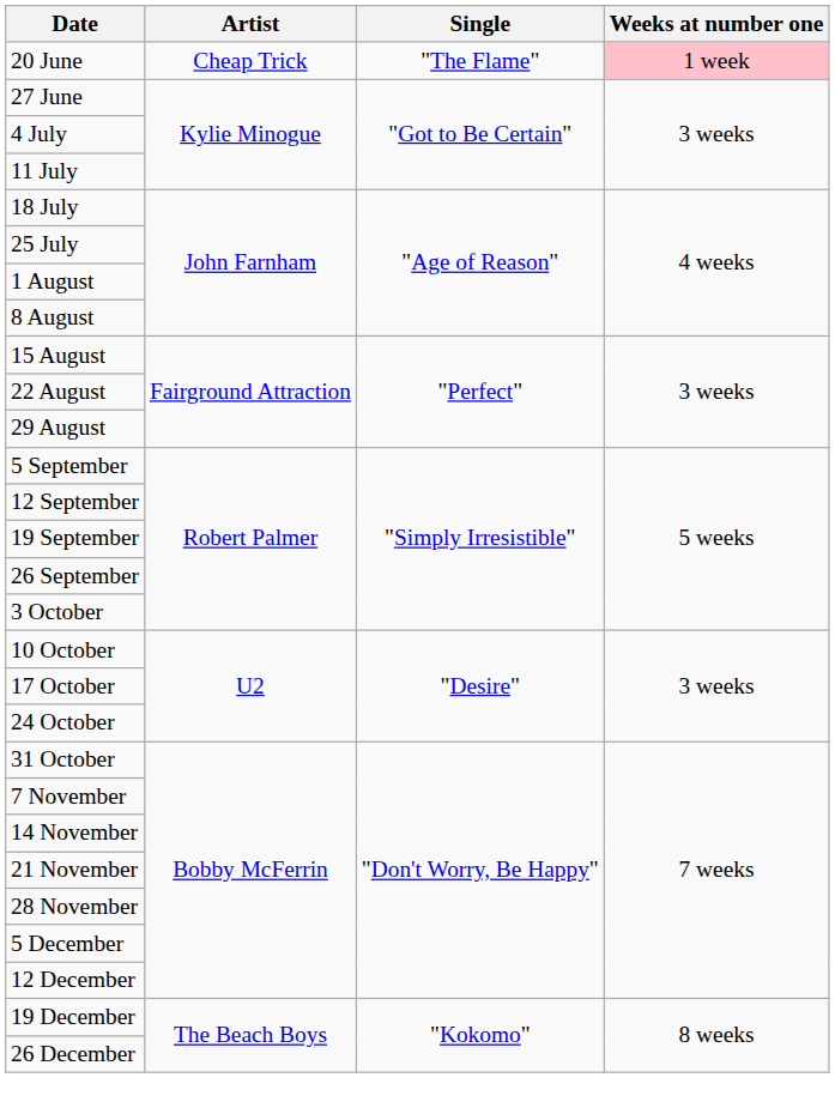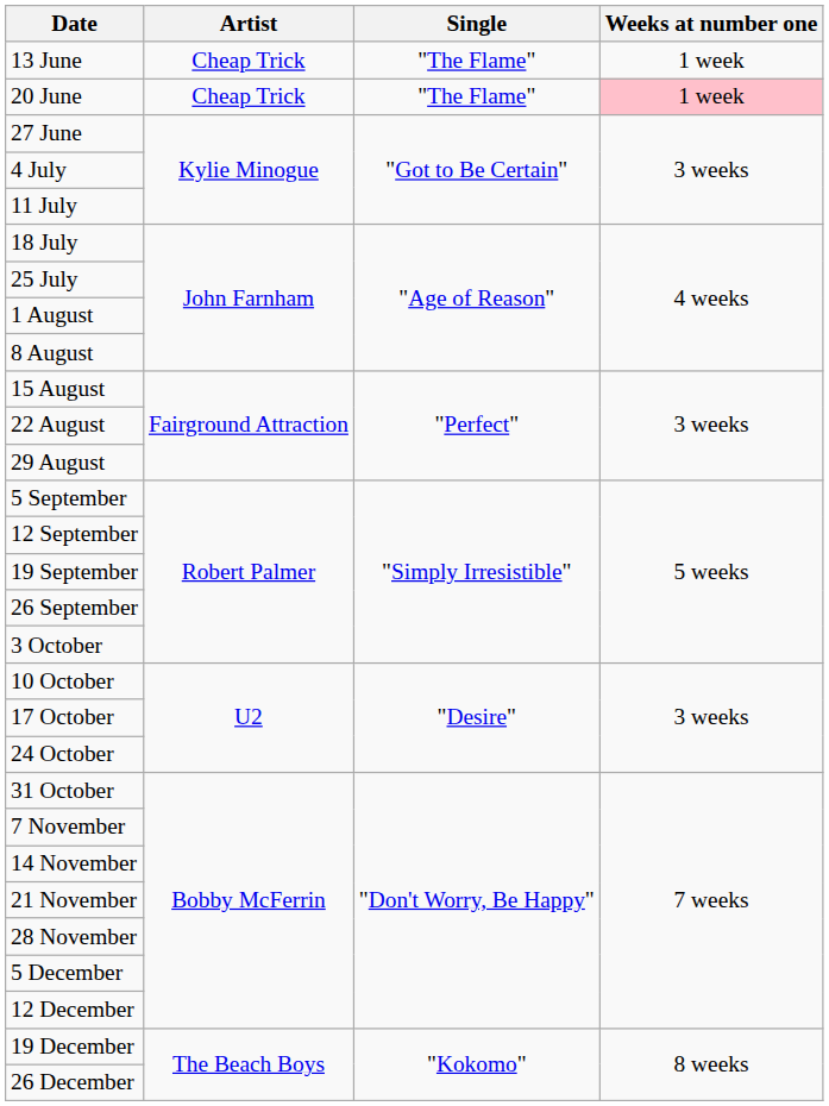+ row: 13 June | Cheap Trick | "The Flame" | 1 week
